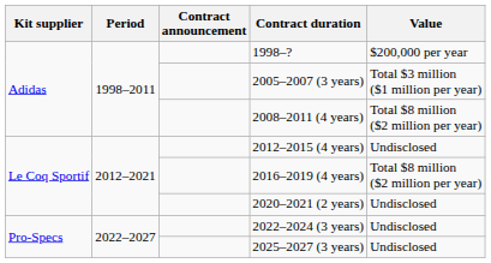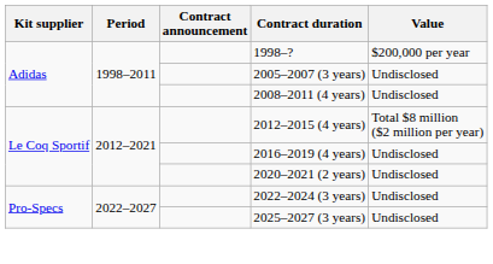2005–2007 (3 years) | Value: Total $3 million ($1 million per year) -> Undisclosed
2008–2011 (4 years) | Value: Total $8 million ($2 million per year) -> Undisclosed
2012–2015 (4 years) | Value: Undisclosed -> Total $8 million ($2 million per year)
2016–2019 (4 years) | Value: Total $8 million ($2 million per year) -> Undisclosed
